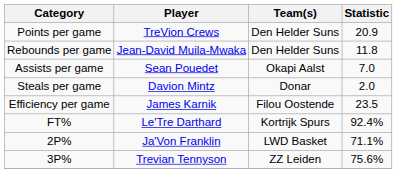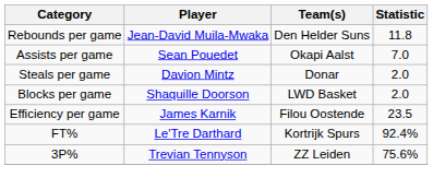- row: Points per game | TreVion Crews | Den Helder Suns | 20.9
+ row: Blocks per game | Shaquille Doorson | LWD Basket | 2.0
- row: 2P% | Ja'Von Franklin | LWD Basket | 71.1%
